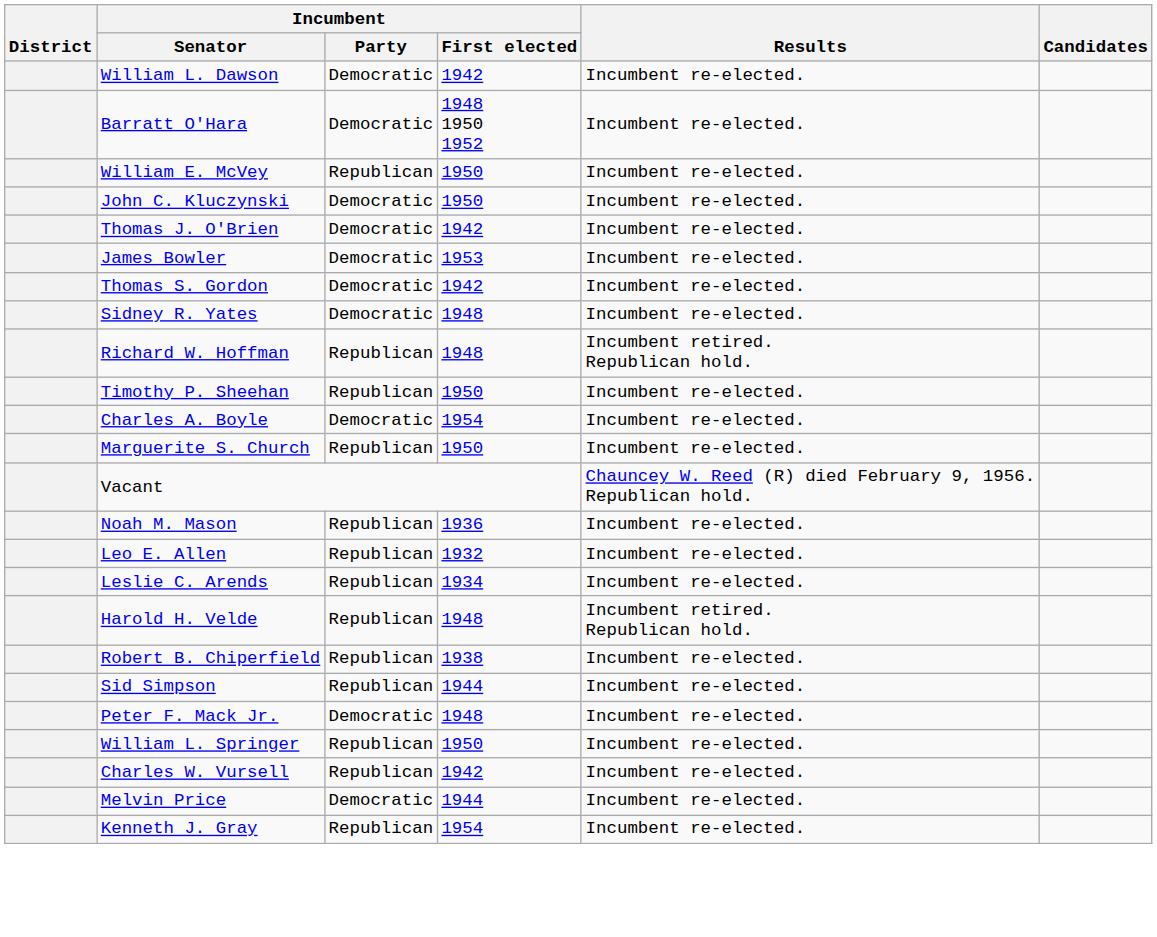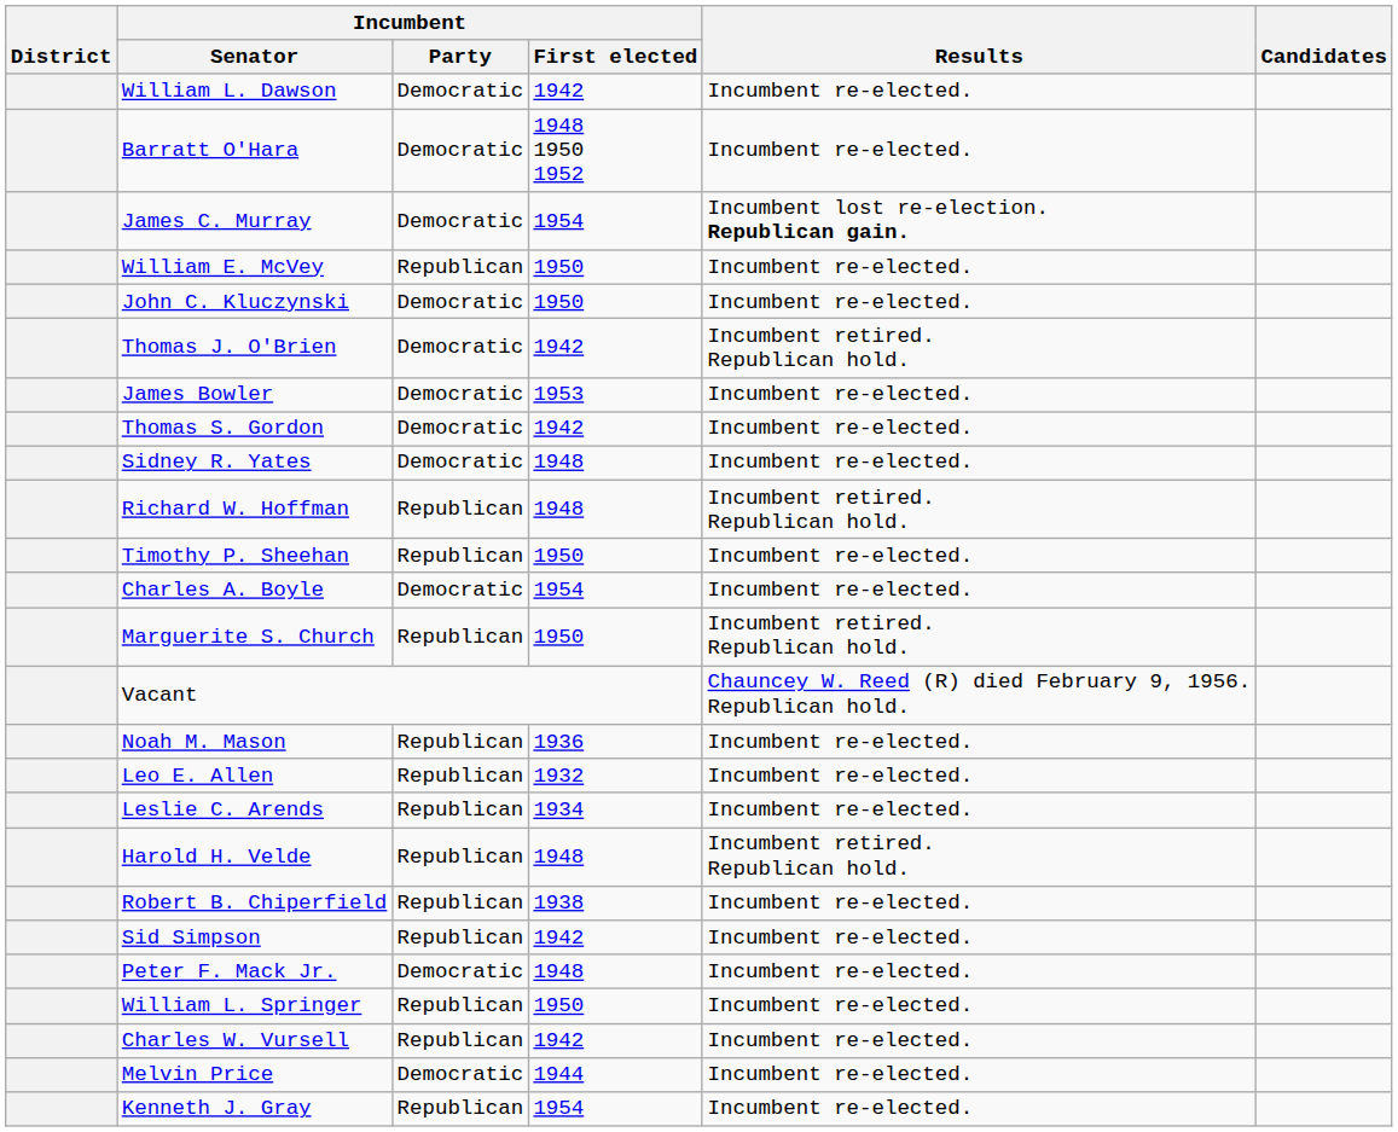+ row: James C. Murray | Democratic | 1954 | Incumbent lost re-election. Republican gain.
Thomas J. O'Brien | Results: Incumbent re-elected. -> Incumbent retired. Republican hold.
Marguerite S. Church | Results: Incumbent re-elected. -> Incumbent retired. Republican hold.
Sid Simpson | Incumbent / First elected: 1944 -> 1942
